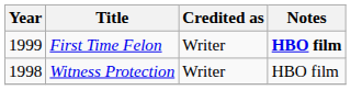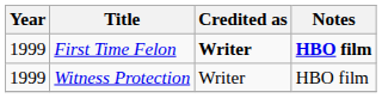First Time Felon | Credited as: normal -> bold
Witness Protection | Year: 1998 -> 1999
